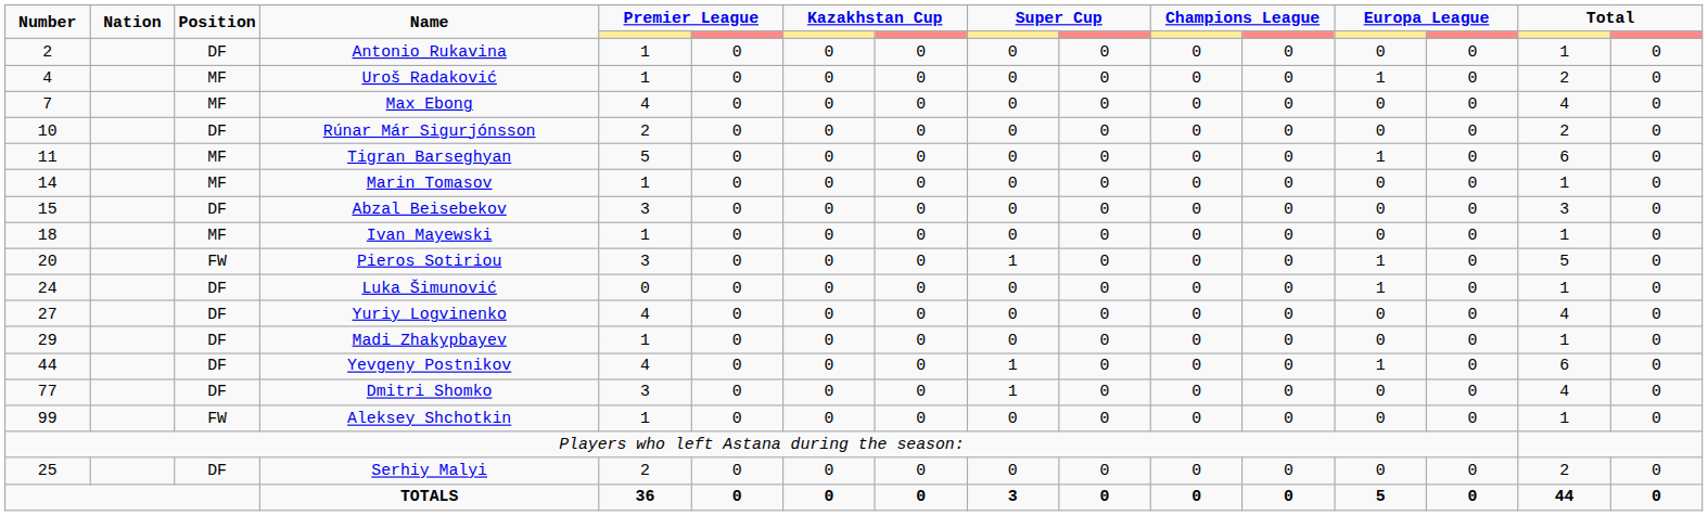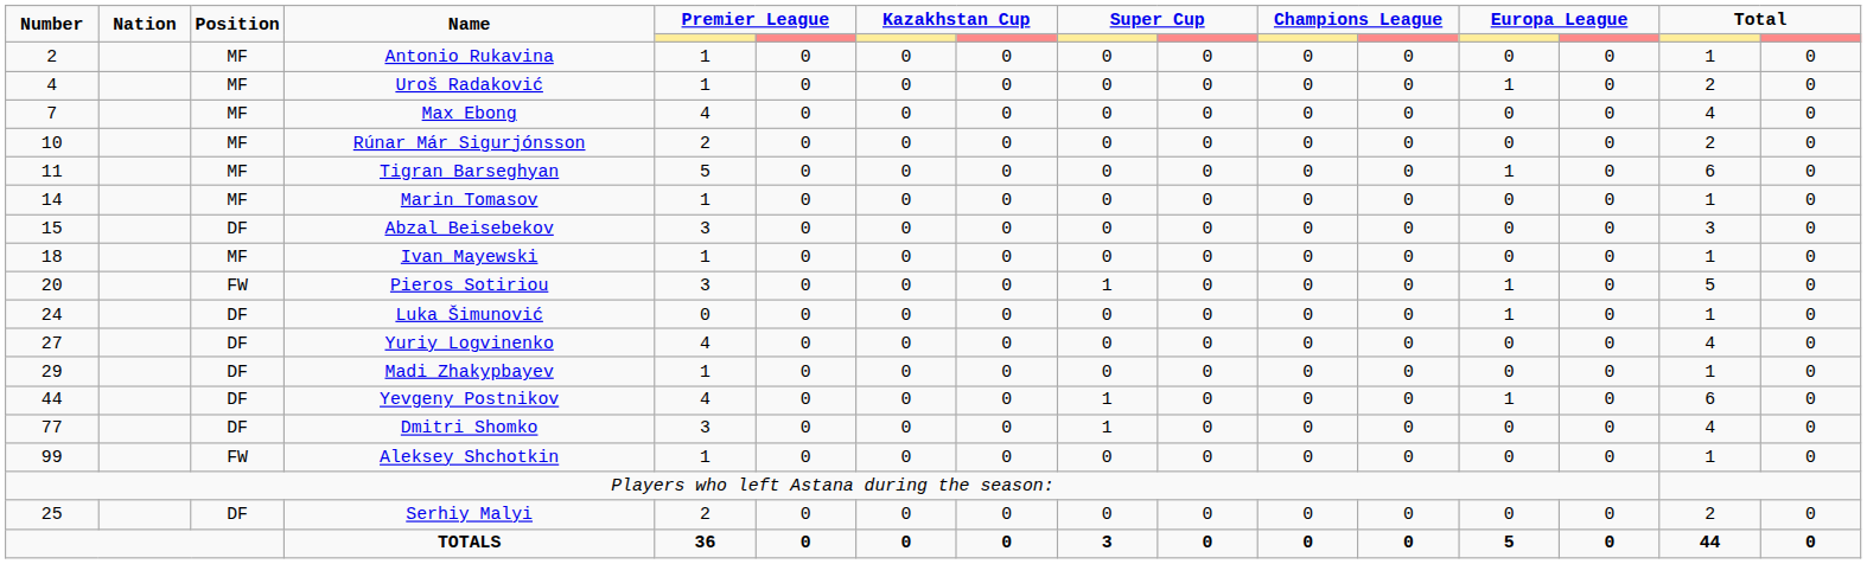Antonio Rukavina | Position: DF -> MF
Rúnar Már Sigurjónsson | Position: DF -> MF
